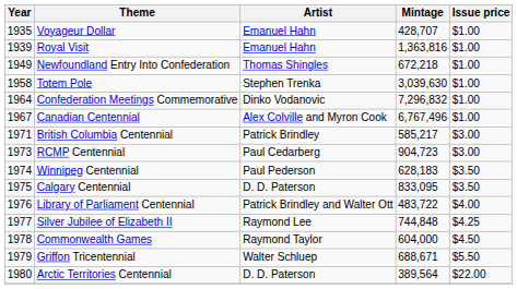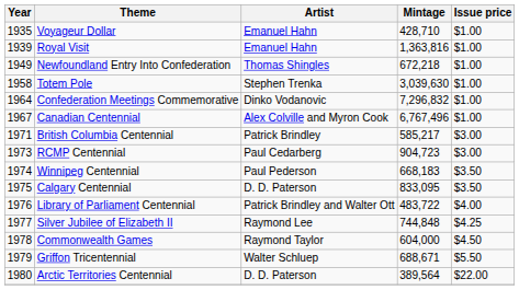Voyageur Dollar | Mintage: 428,707 -> 428,710
Winnipeg Centennial | Mintage: 628,183 -> 668,183
